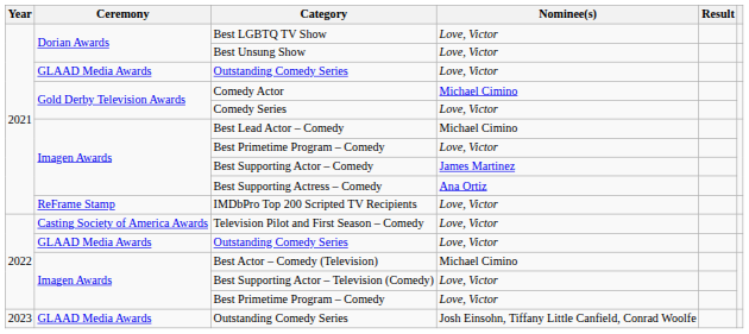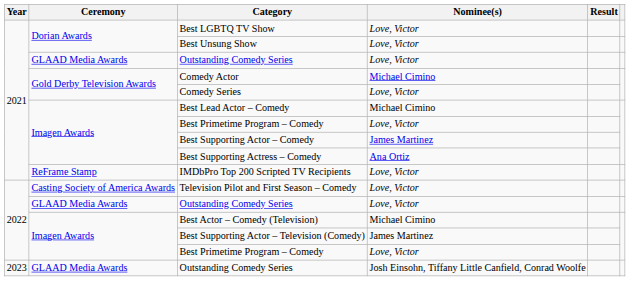Best Supporting Actor – Television (Comedy) | Nominee(s): Love, Victor -> James Martinez
